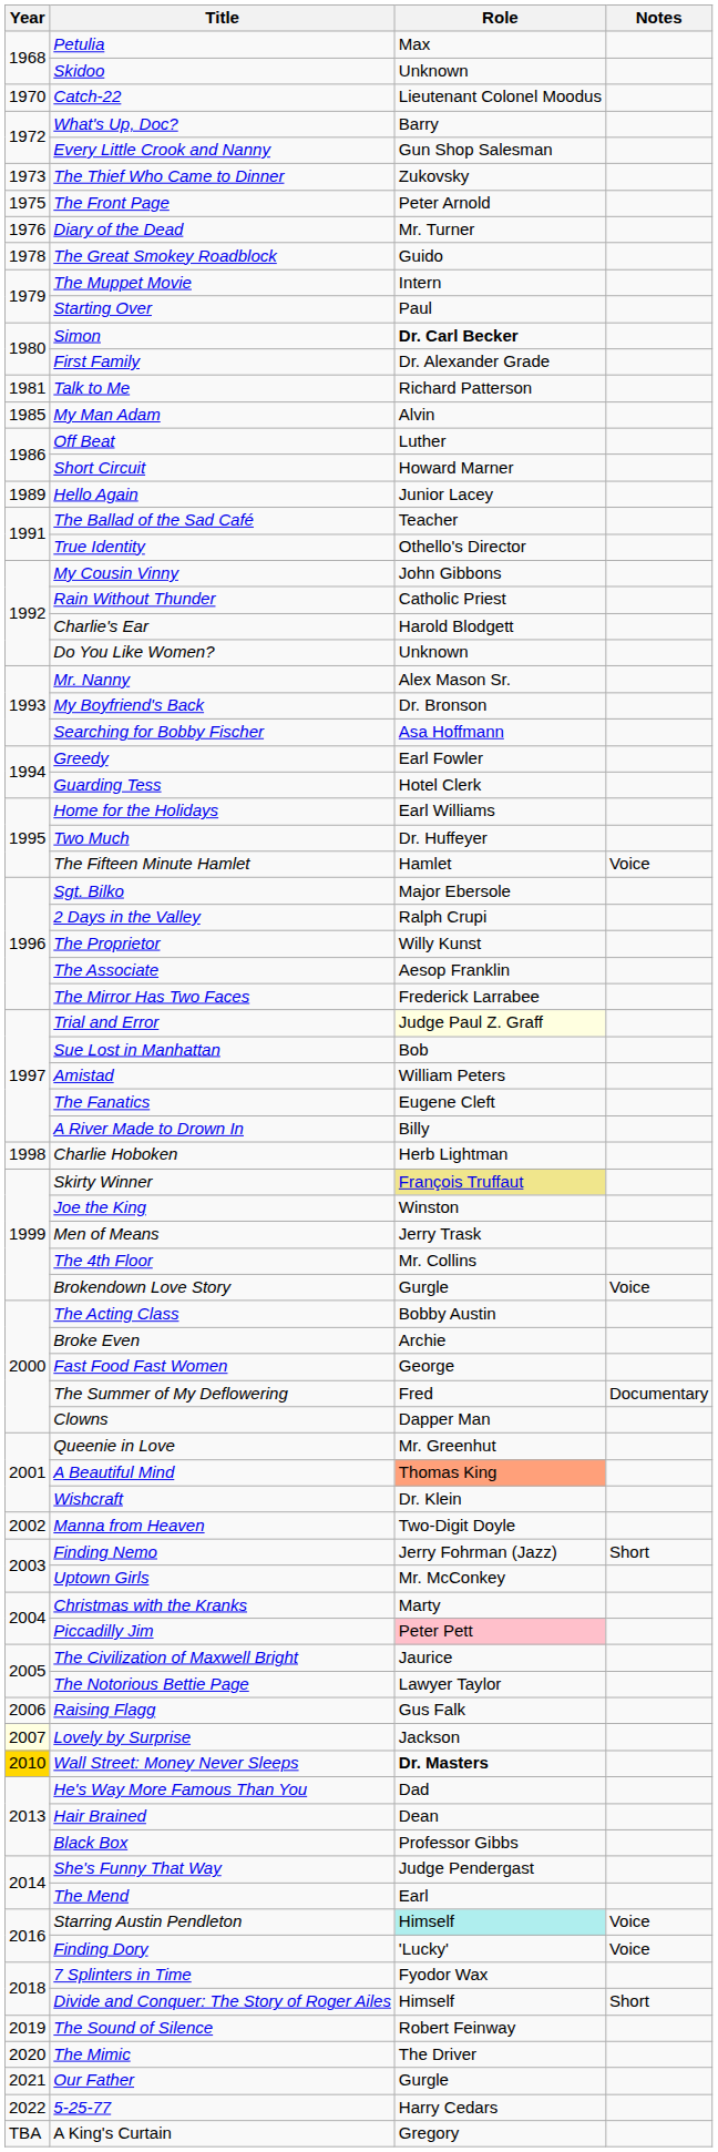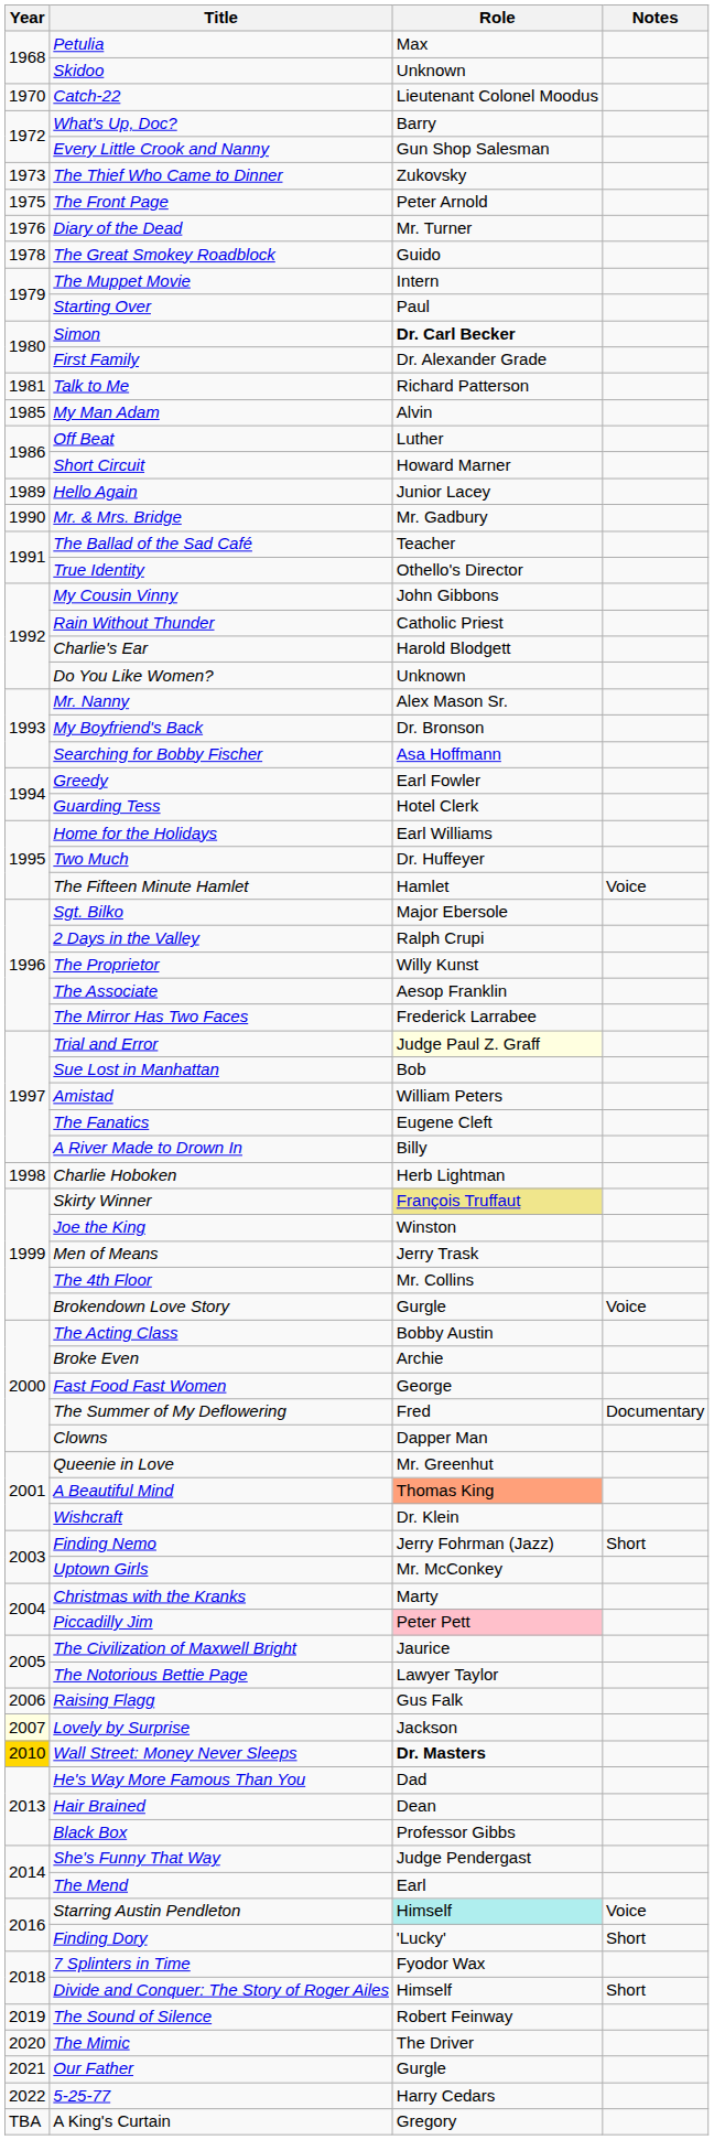+ row: 1990 | Mr. & Mrs. Bridge | Mr. Gadbury
- row: 2002 | Manna from Heaven | Two-Digit Doyle
Finding Dory | Notes: Voice -> Short
